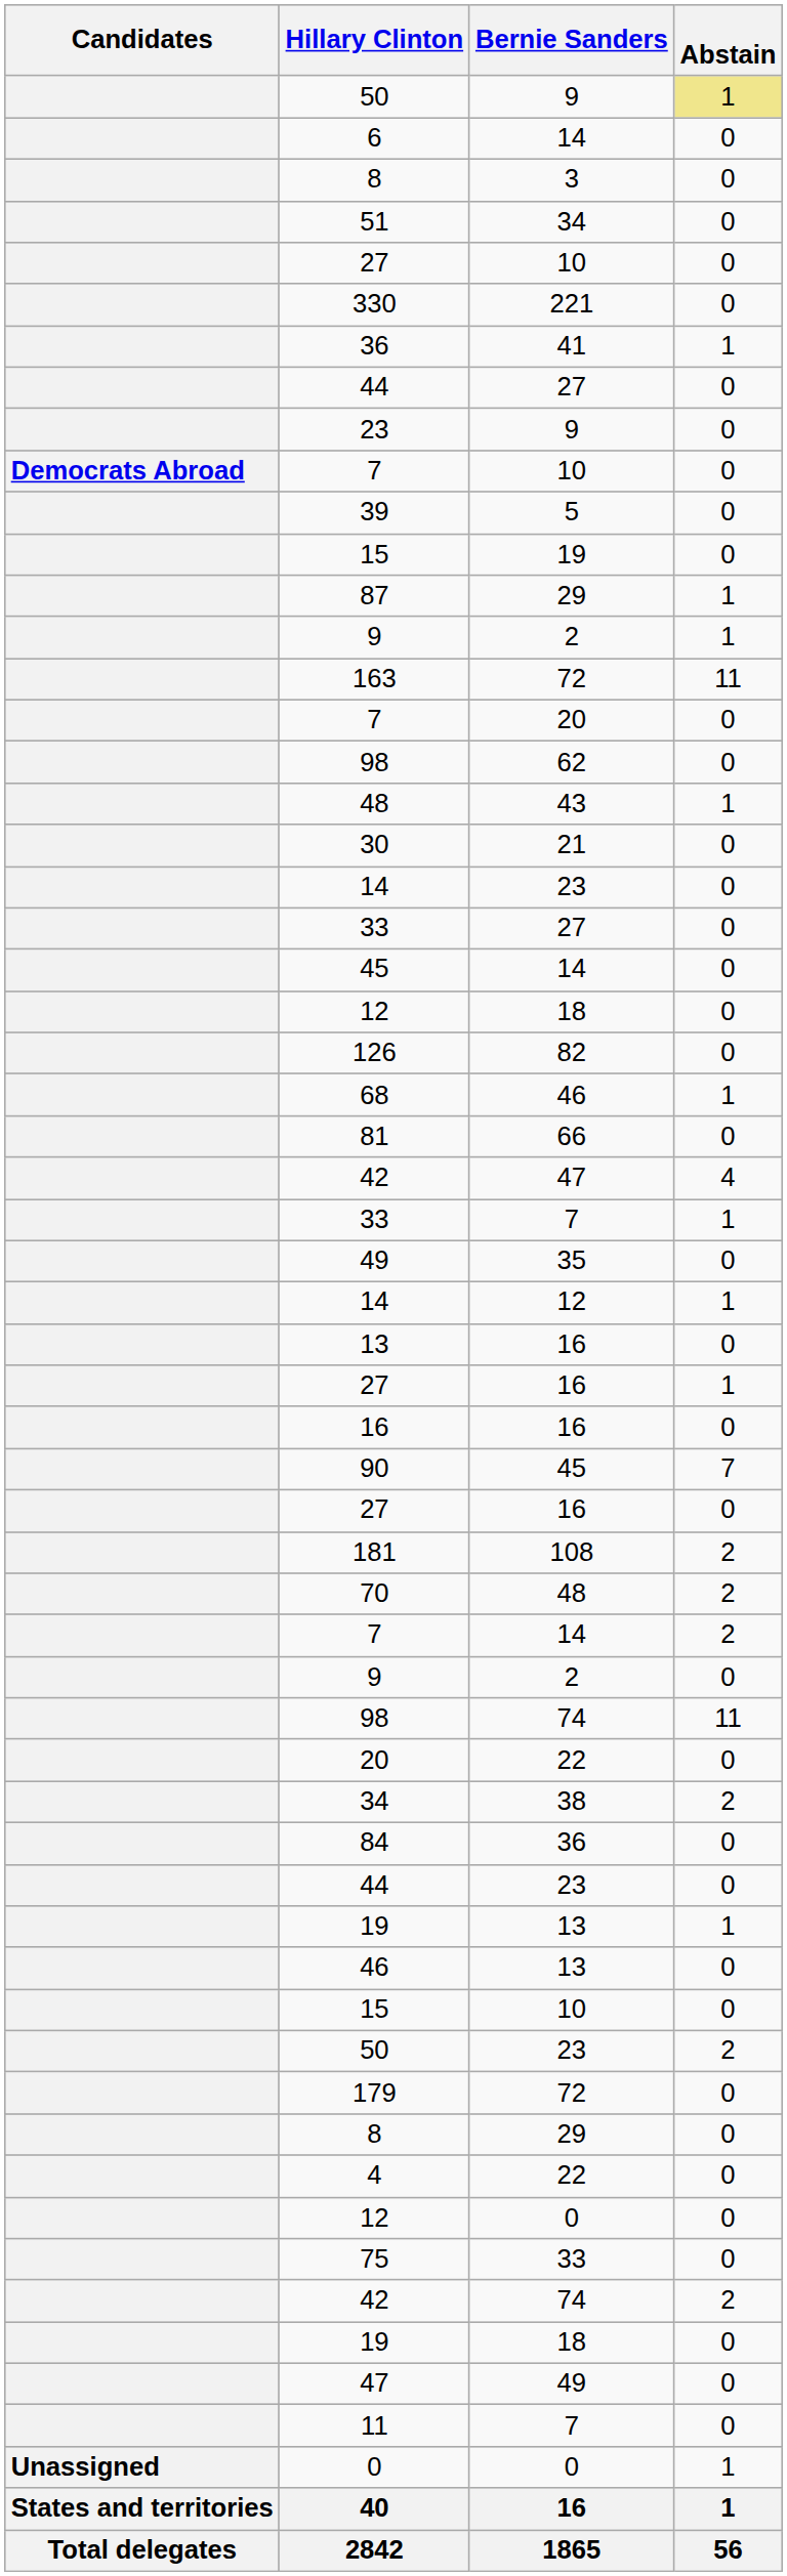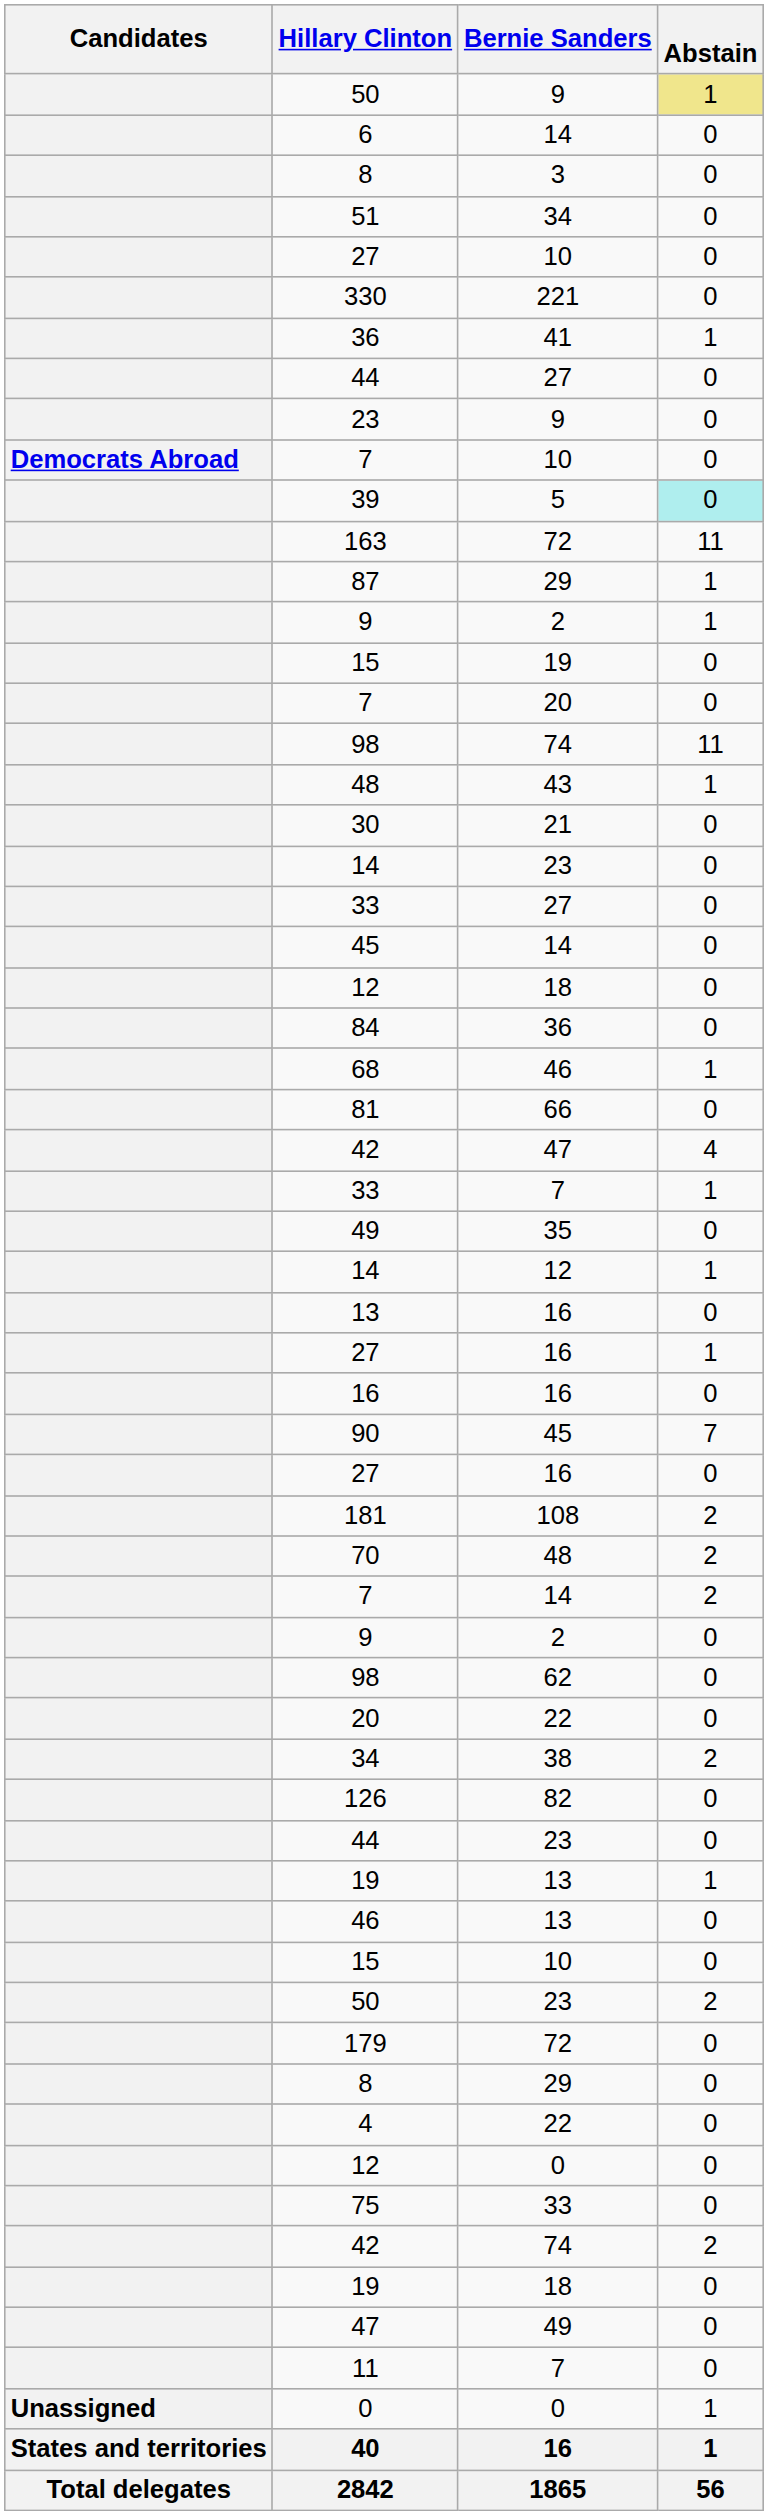39 | Abstain: no background -> paleturquoise background
rows swapped: 163 <-> 15 / 19
rows swapped: 98 / 74 <-> 98 / 62
rows swapped: 84 <-> 126
